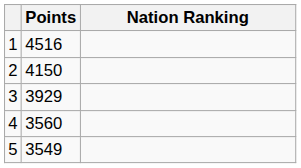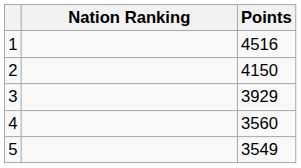columns swapped: Nation Ranking <-> Points
